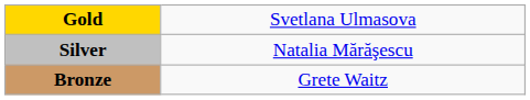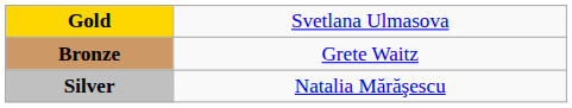rows swapped: Silver <-> Bronze
